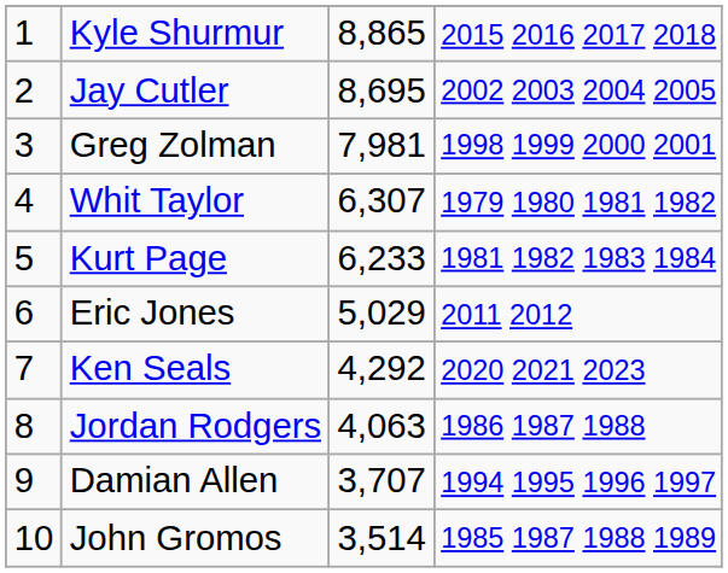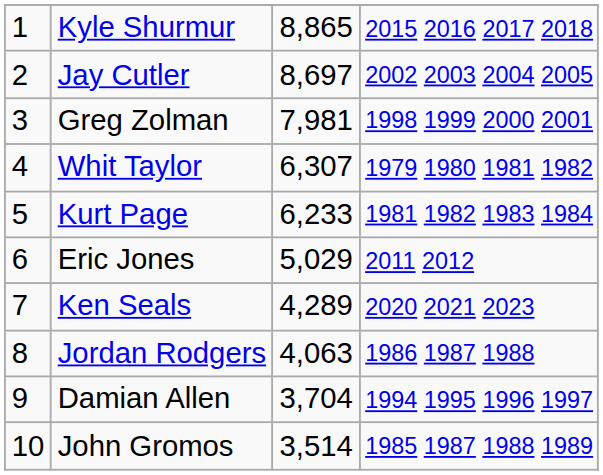Jay Cutler | column 3: 8,695 -> 8,697
Ken Seals | column 3: 4,292 -> 4,289
Damian Allen | column 3: 3,707 -> 3,704
